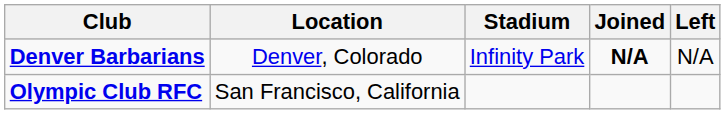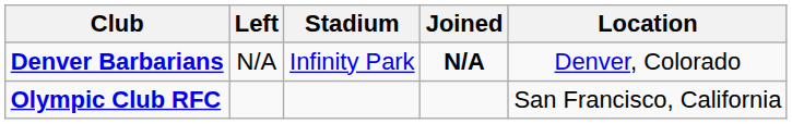columns swapped: Location <-> Left
